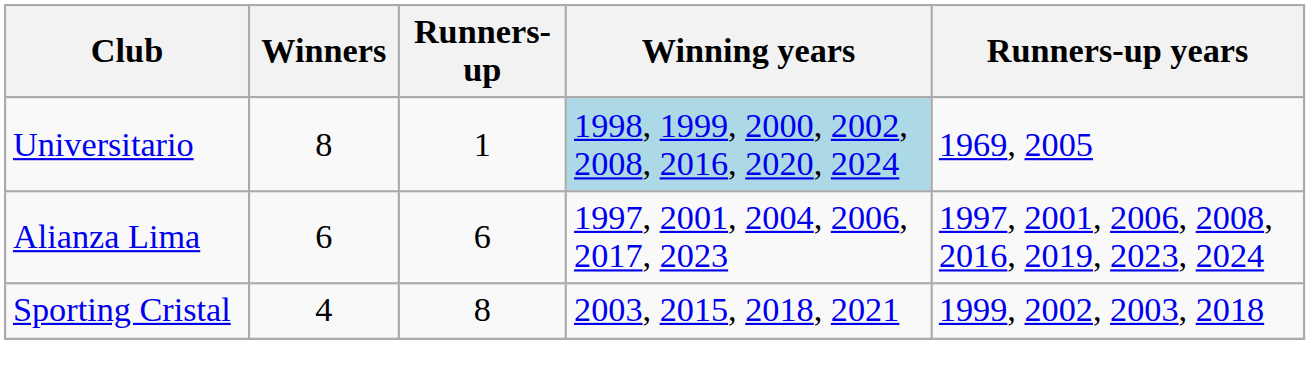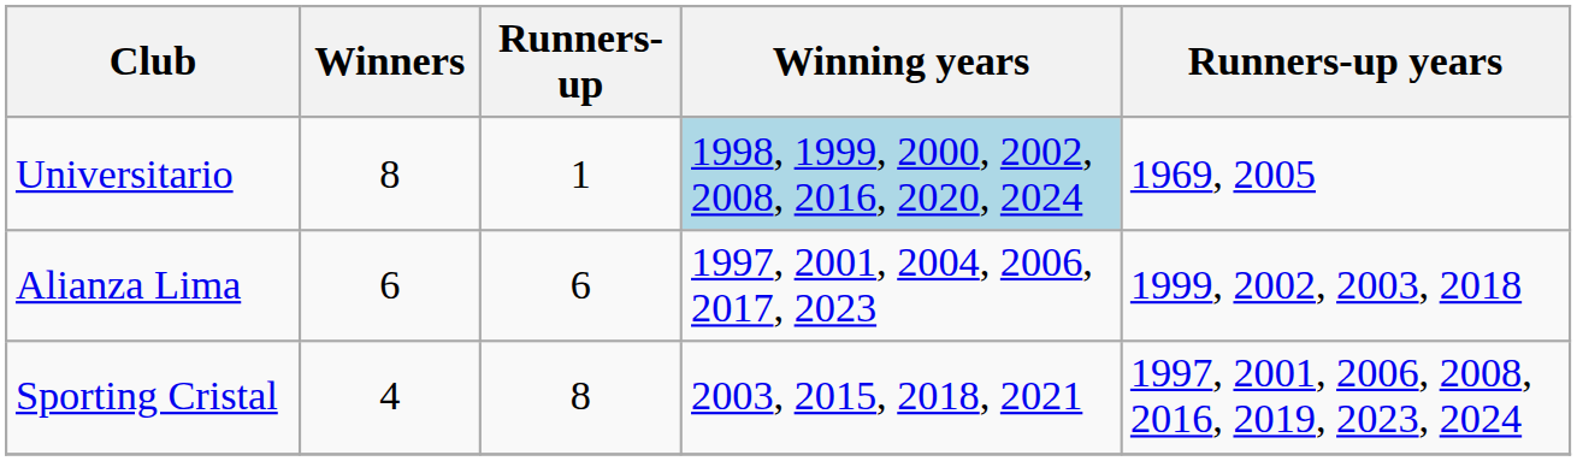Alianza Lima | Runners-up years: 1997, 2001, 2006, 2008, 2016, 2019, 2023, 2024 -> 1999, 2002, 2003, 2018
Sporting Cristal | Runners-up years: 1999, 2002, 2003, 2018 -> 1997, 2001, 2006, 2008, 2016, 2019, 2023, 2024
